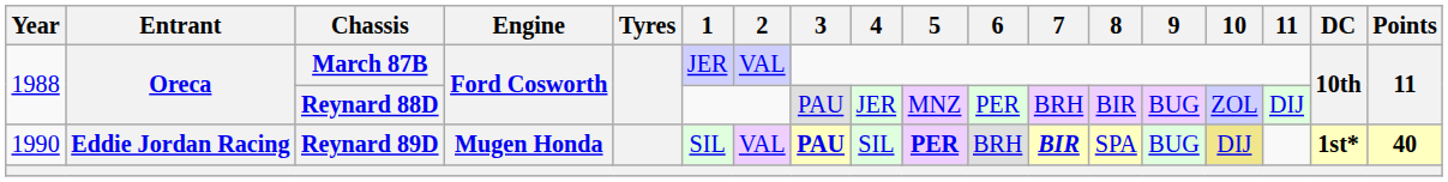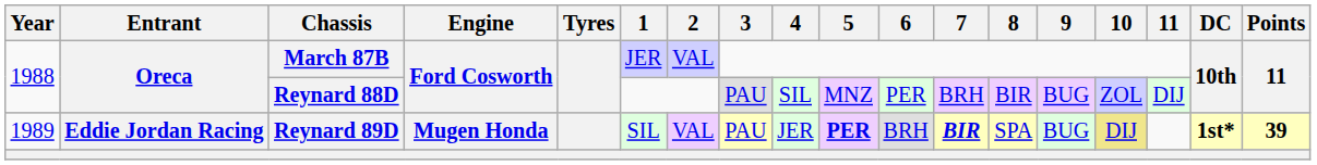Reynard 88D | 4: JER -> SIL
Reynard 89D | Year: 1990 -> 1989
Reynard 89D | 3: bold -> normal
Reynard 89D | 4: SIL -> JER
Reynard 89D | Points: 40 -> 39
